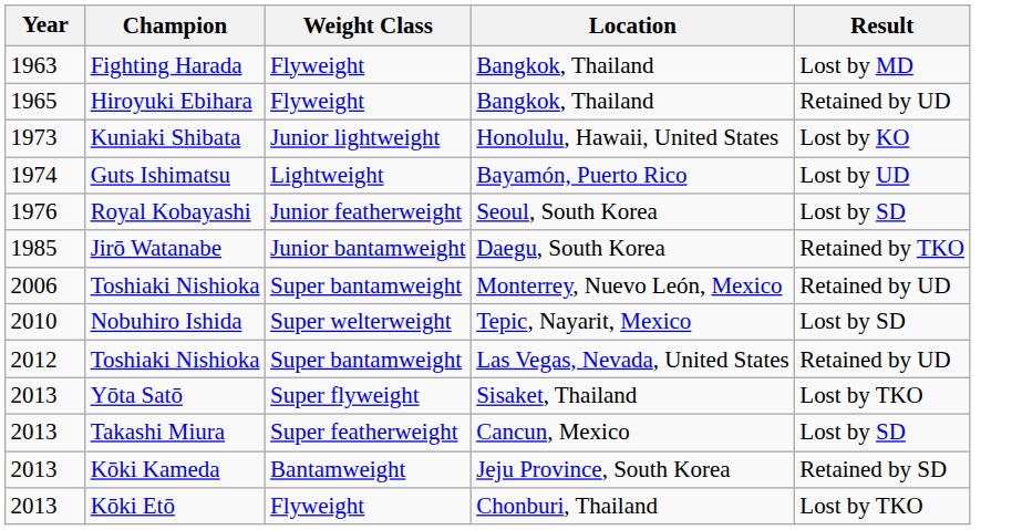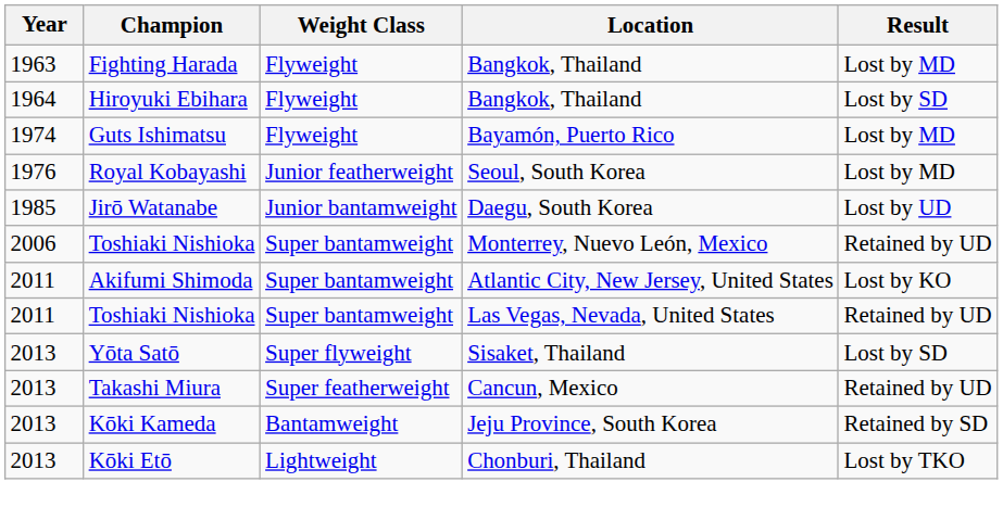Hiroyuki Ebihara | Year: 1965 -> 1964
Hiroyuki Ebihara | Result: Retained by UD -> Lost by SD
- row: 1973 | Kuniaki Shibata | Junior lightweight | Honolulu, Hawaii, United States | Lost by KO
Guts Ishimatsu | Weight Class: Lightweight -> Flyweight
Guts Ishimatsu | Result: Lost by UD -> Lost by MD
Royal Kobayashi | Result: Lost by SD -> Lost by MD
Jirō Watanabe | Result: Retained by TKO -> Lost by UD
- row: 2010 | Nobuhiro Ishida | Super welterweight | Tepic, Nayarit, Mexico | Lost by SD
+ row: 2011 | Akifumi Shimoda | Super bantamweight | Atlantic City, New Jersey, United States | Lost by KO
Toshiaki Nishioka / Las Vegas, Nevada, United States | Year: 2012 -> 2011
Yōta Satō | Result: Lost by TKO -> Lost by SD
Takashi Miura | Result: Lost by SD -> Retained by UD
Kōki Etō | Weight Class: Flyweight -> Lightweight
